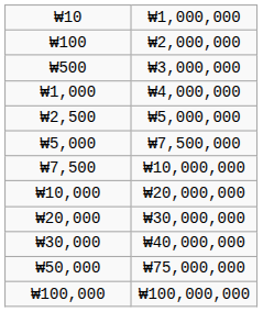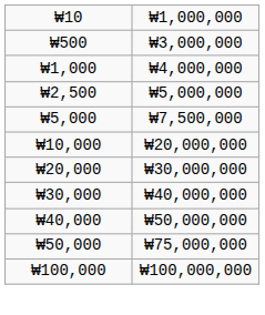- row: ₩100 | ₩2,000,000
- row: ₩7,500 | ₩10,000,000
+ row: ₩40,000 | ₩50,000,000
